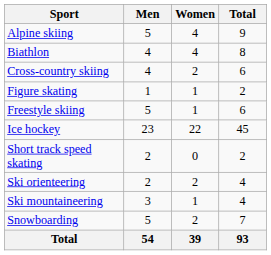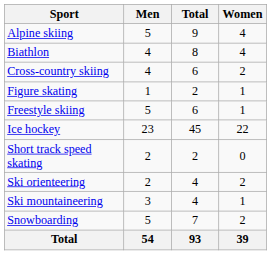columns swapped: Women <-> Total
